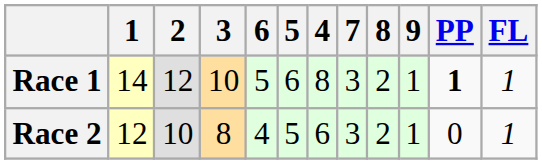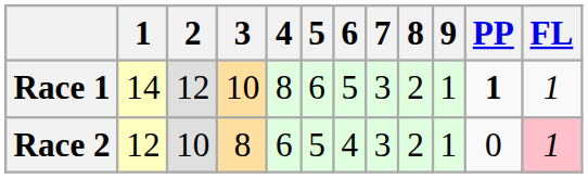columns swapped: 4 <-> 6
Race 2 | FL: no background -> pink background
